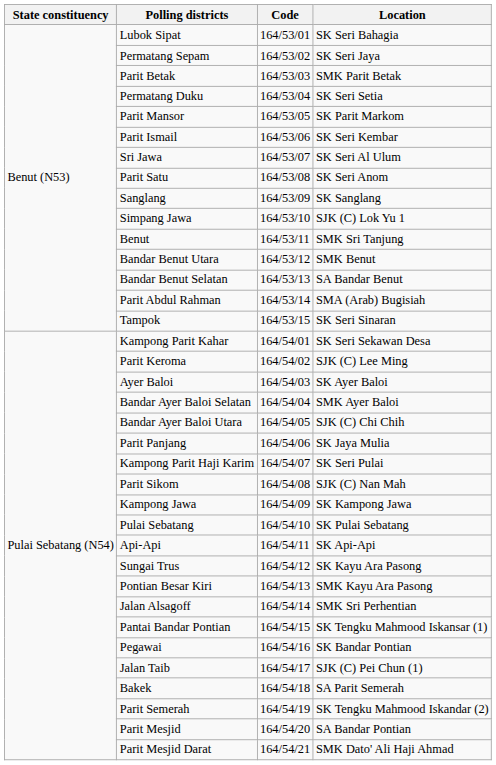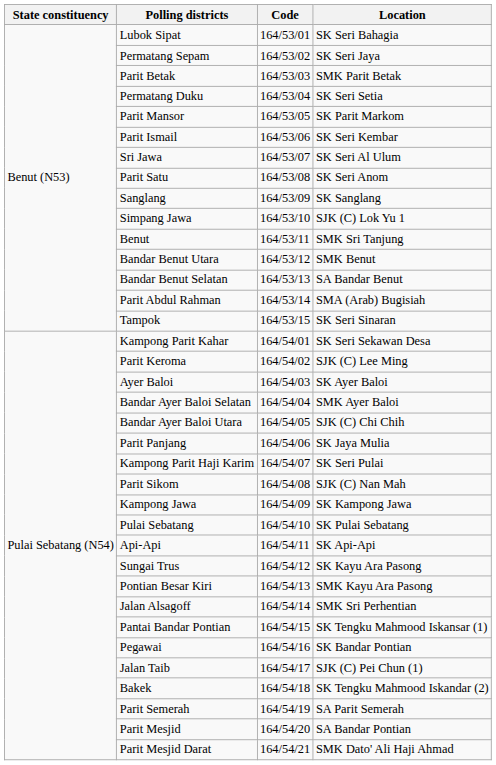Bakek | Location: SA Parit Semerah -> SK Tengku Mahmood Iskandar (2)
Parit Semerah | Location: SK Tengku Mahmood Iskandar (2) -> SA Parit Semerah
